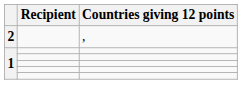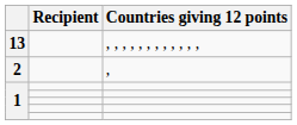+ row: 13 | , , , , , , , , , , , ,
